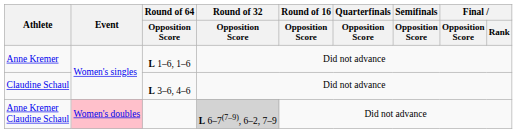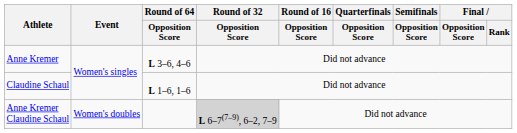Anne Kremer | Round of 64 / Opposition Score: L 1–6, 1–6 -> L 3–6, 4–6
Claudine Schaul | Round of 64 / Opposition Score: L 3–6, 4–6 -> L 1–6, 1–6
Anne Kremer Claudine Schaul | Event: pink background -> no background
